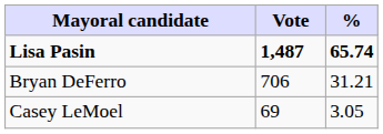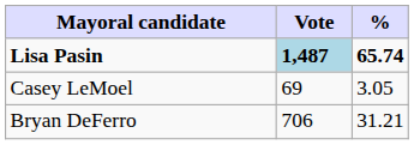Lisa Pasin | Vote: no background -> lightblue background
rows swapped: Bryan DeFerro <-> Casey LeMoel
